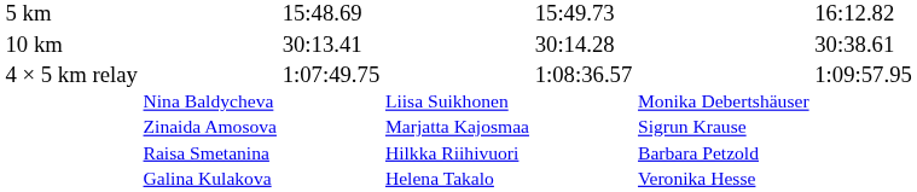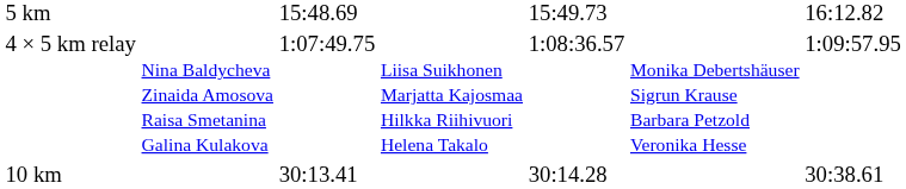rows swapped: 10 km <-> 4 × 5 km relay
